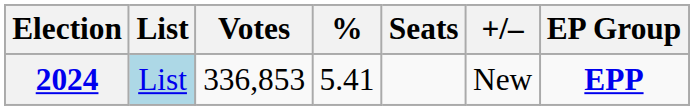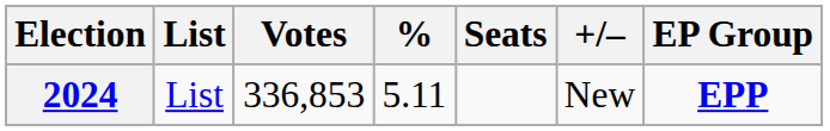2024 | List: lightblue background -> no background
2024 | %: 5.41 -> 5.11
